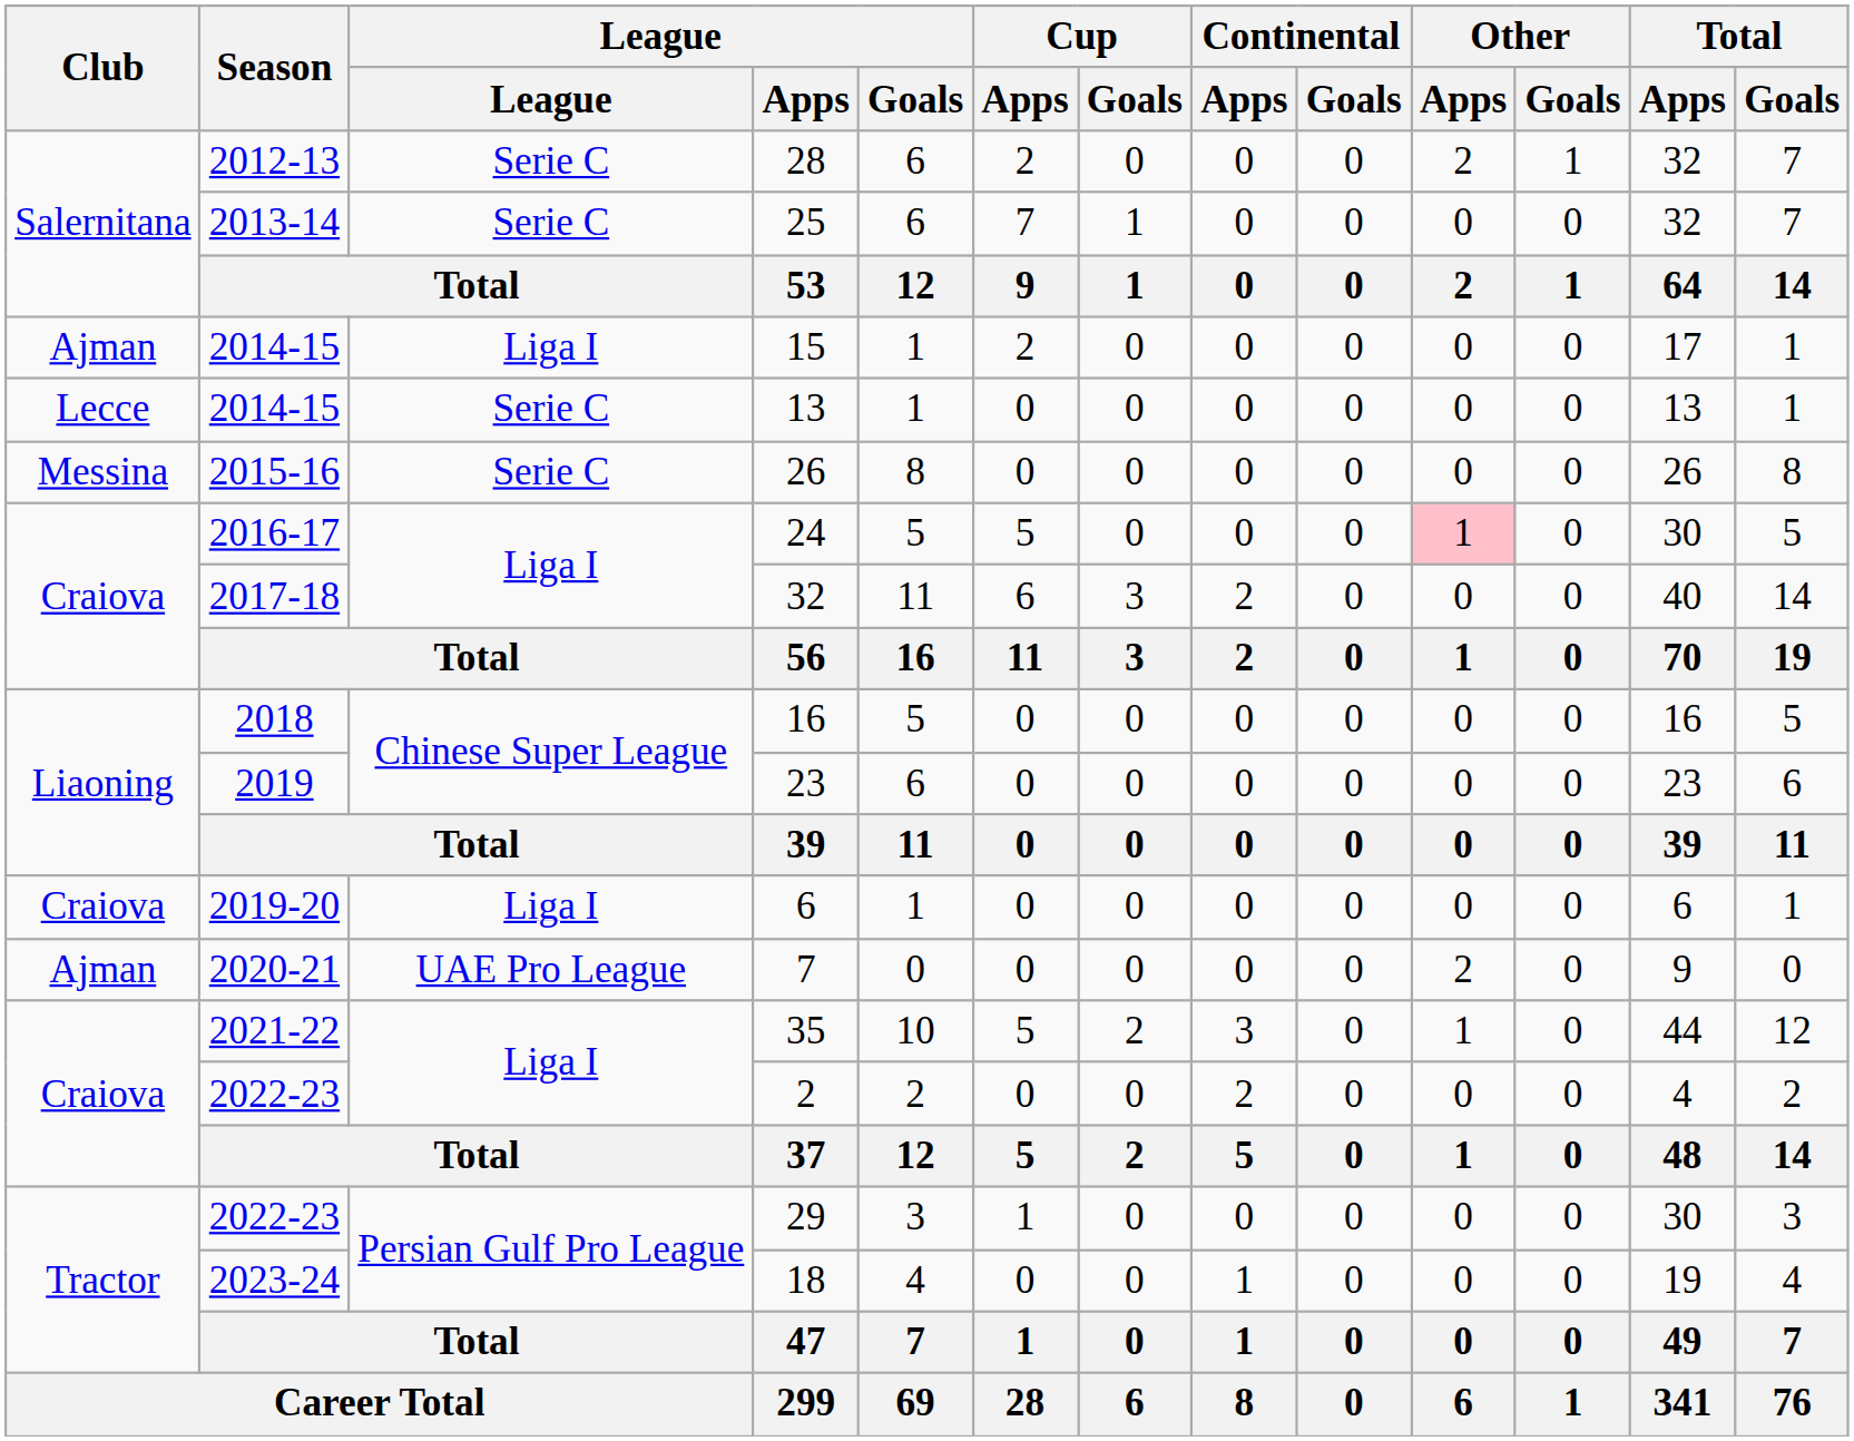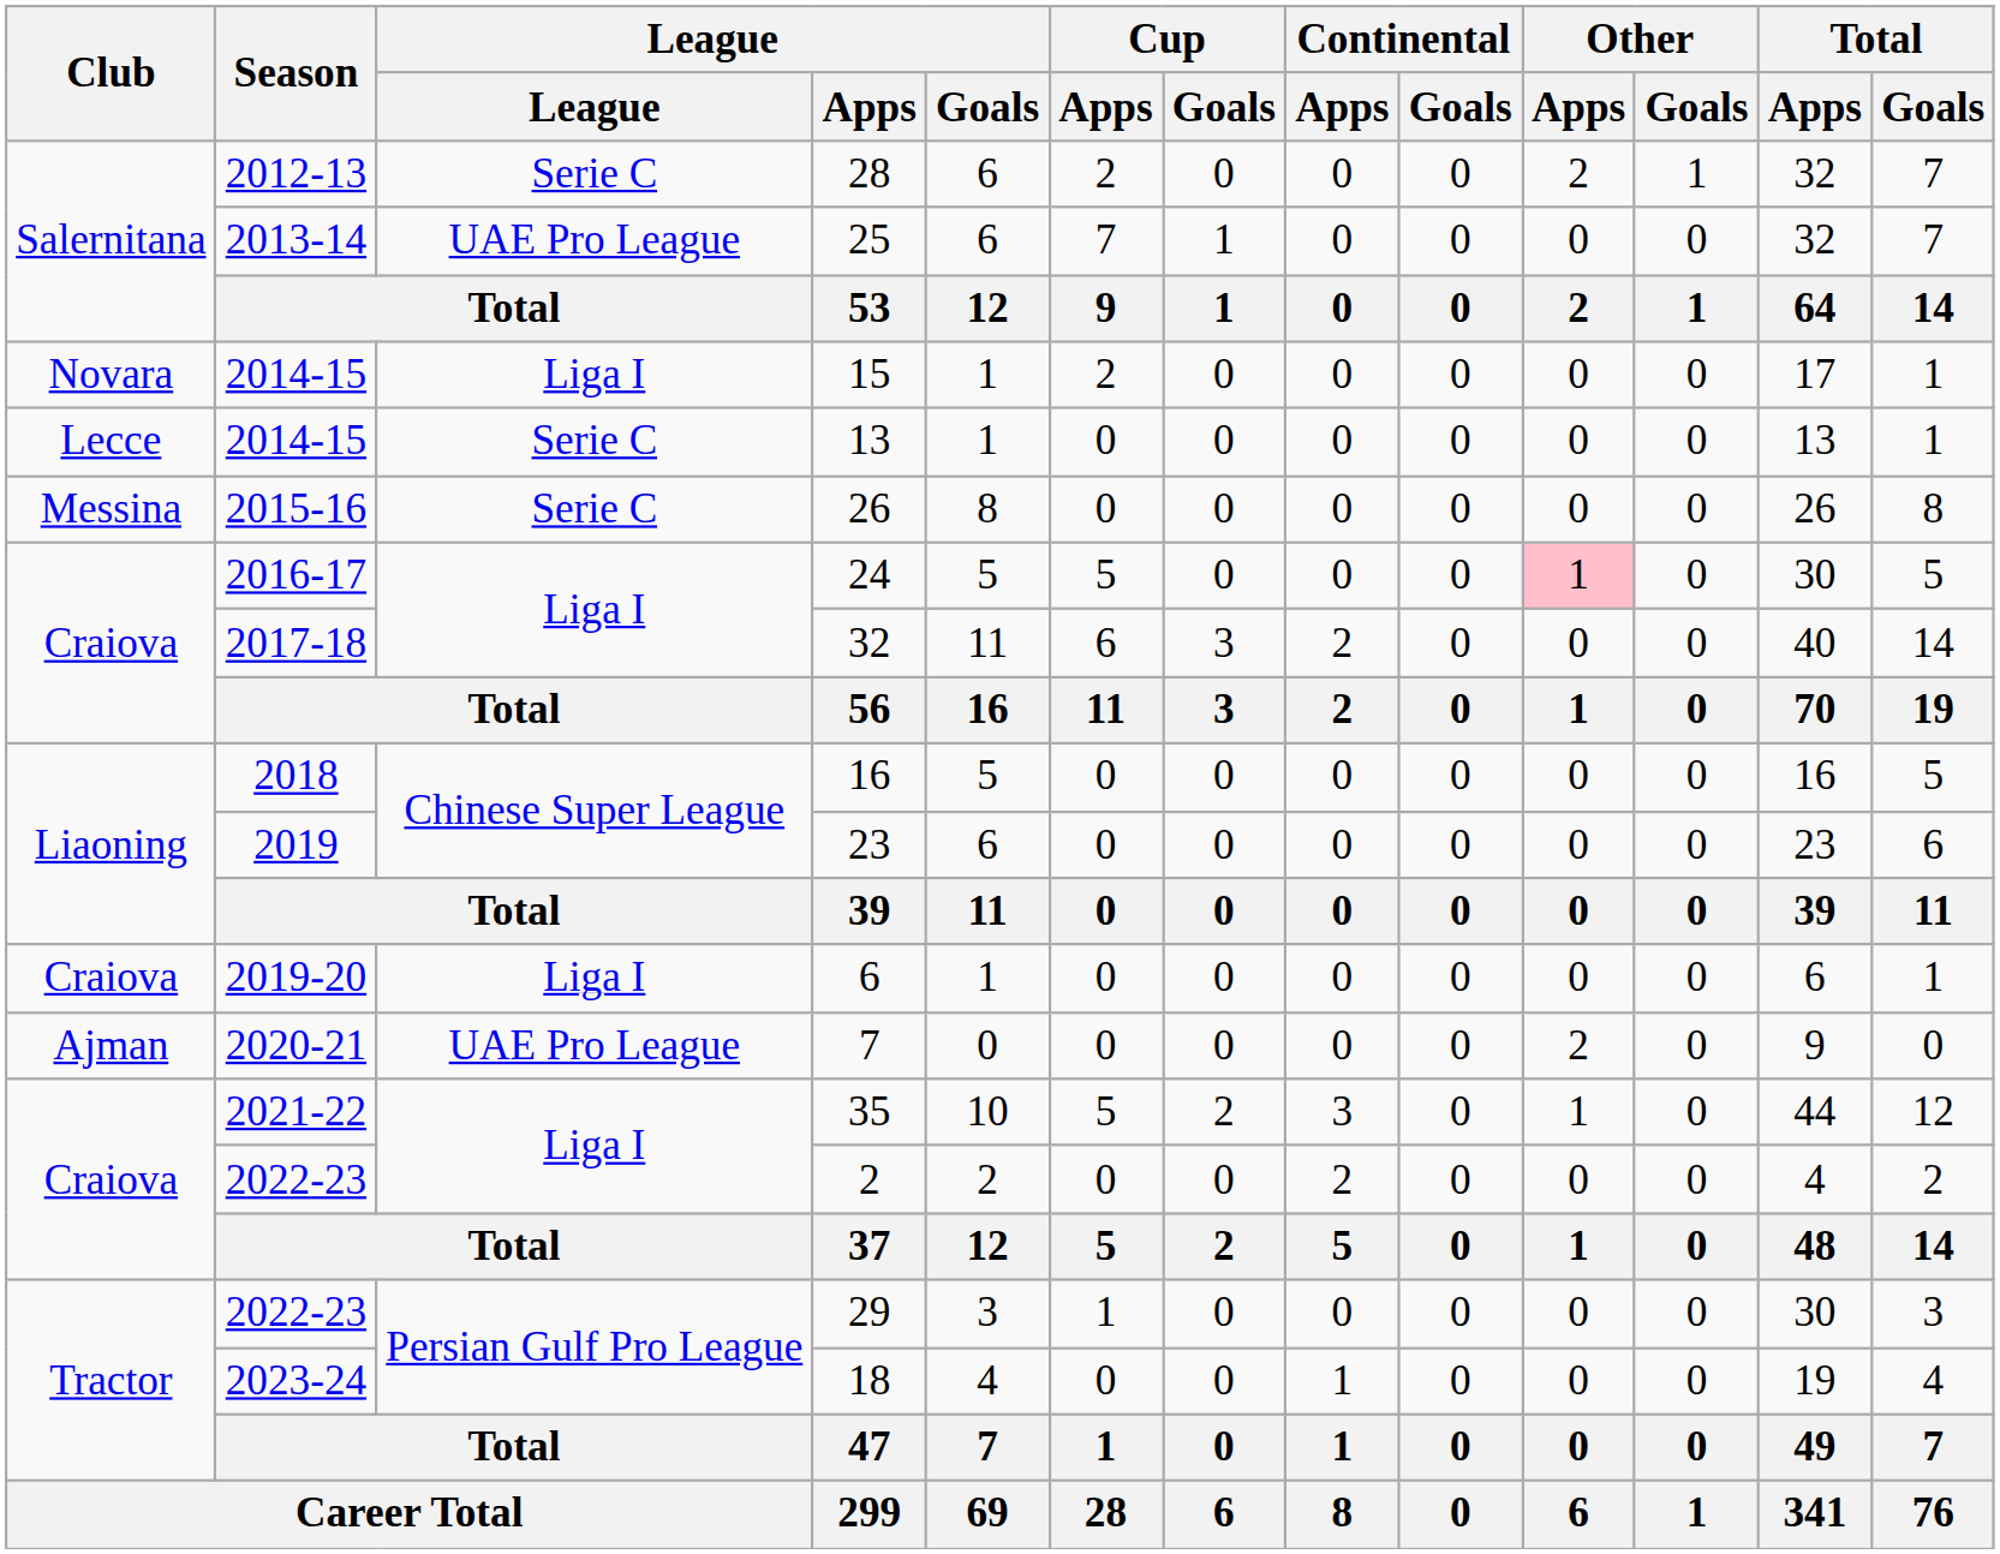25 | League: Serie C -> UAE Pro League
15 | Club: Ajman -> Novara
